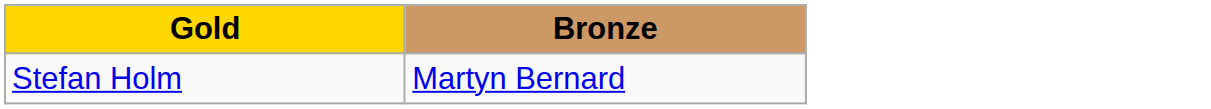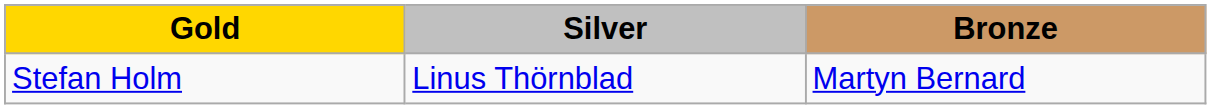+ column: Silver | Linus Thörnblad
